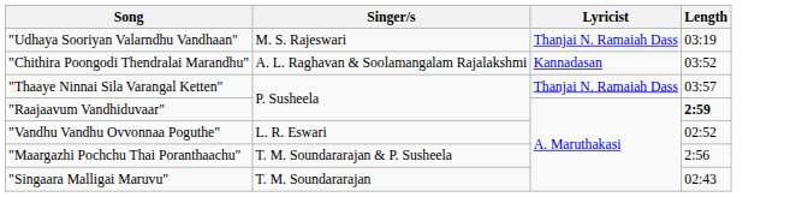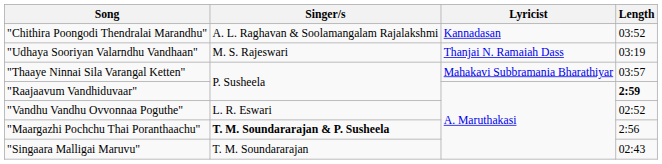rows swapped: "Udhaya Sooriyan Valarndhu Vandhaan" <-> "Chithira Poongodi Thendralai Marandhu"
"Thaaye Ninnai Sila Varangal Ketten" | Lyricist: Thanjai N. Ramaiah Dass -> Mahakavi Subbramania Bharathiyar
"Maargazhi Pochchu Thai Poranthaachu" | Singer/s: normal -> bold
